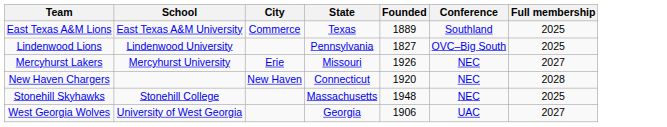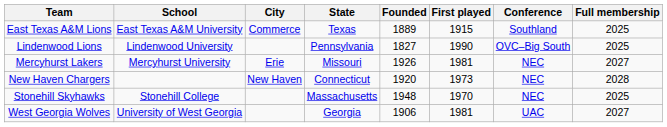+ column: First played | 1915 | 1990 | 1981 | 1973 | 1970 | 1981
